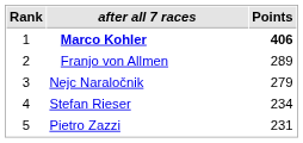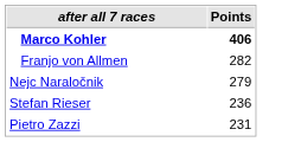- column: Rank | 1 | 2 | 3 | 4 | 5
Franjo von Allmen | Points: 289 -> 282
Stefan Rieser | Points: 234 -> 236
